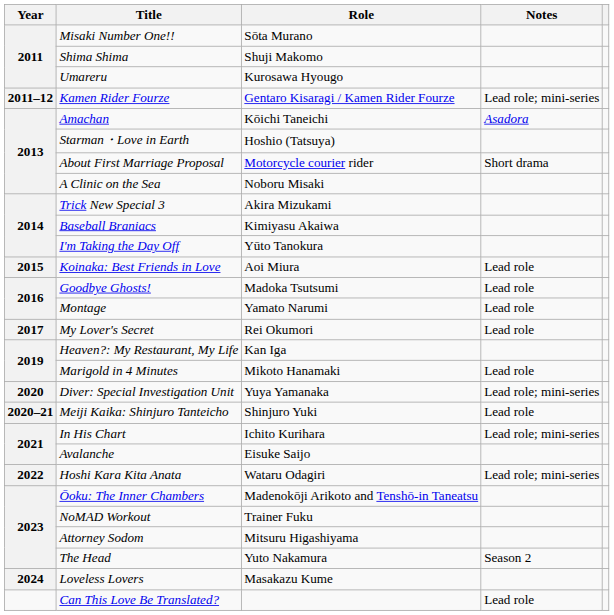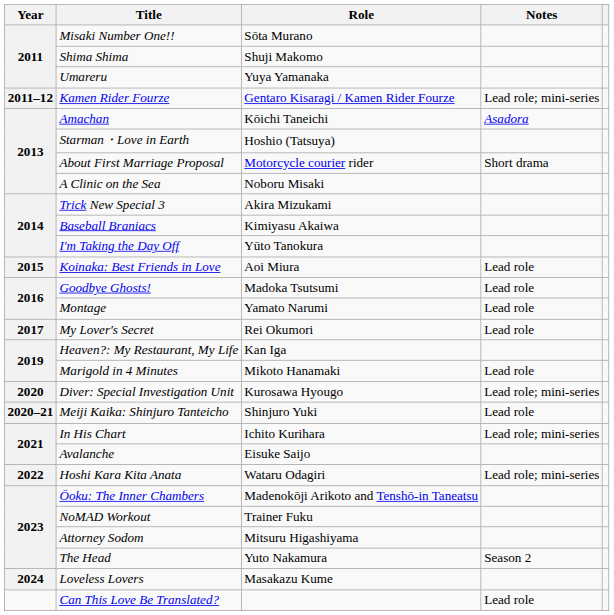Umareru | Role: Kurosawa Hyougo -> Yuya Yamanaka
Diver: Special Investigation Unit | Role: Yuya Yamanaka -> Kurosawa Hyougo
